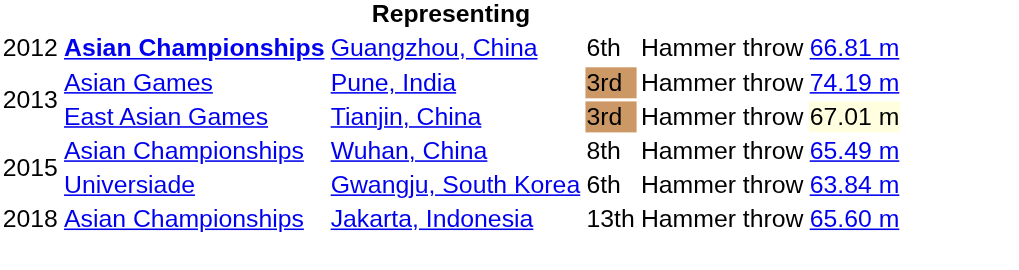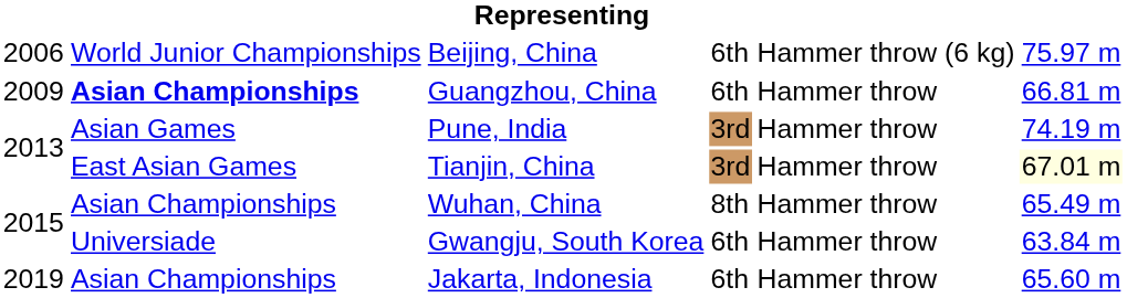+ row: 2006 | World Junior Championships | Beijing, China | 6th | Hammer throw (6 kg) | 75.97 m
Guangzhou, China | column 1: 2012 -> 2009
Jakarta, Indonesia | column 1: 2018 -> 2019
Jakarta, Indonesia | column 4: 13th -> 6th
